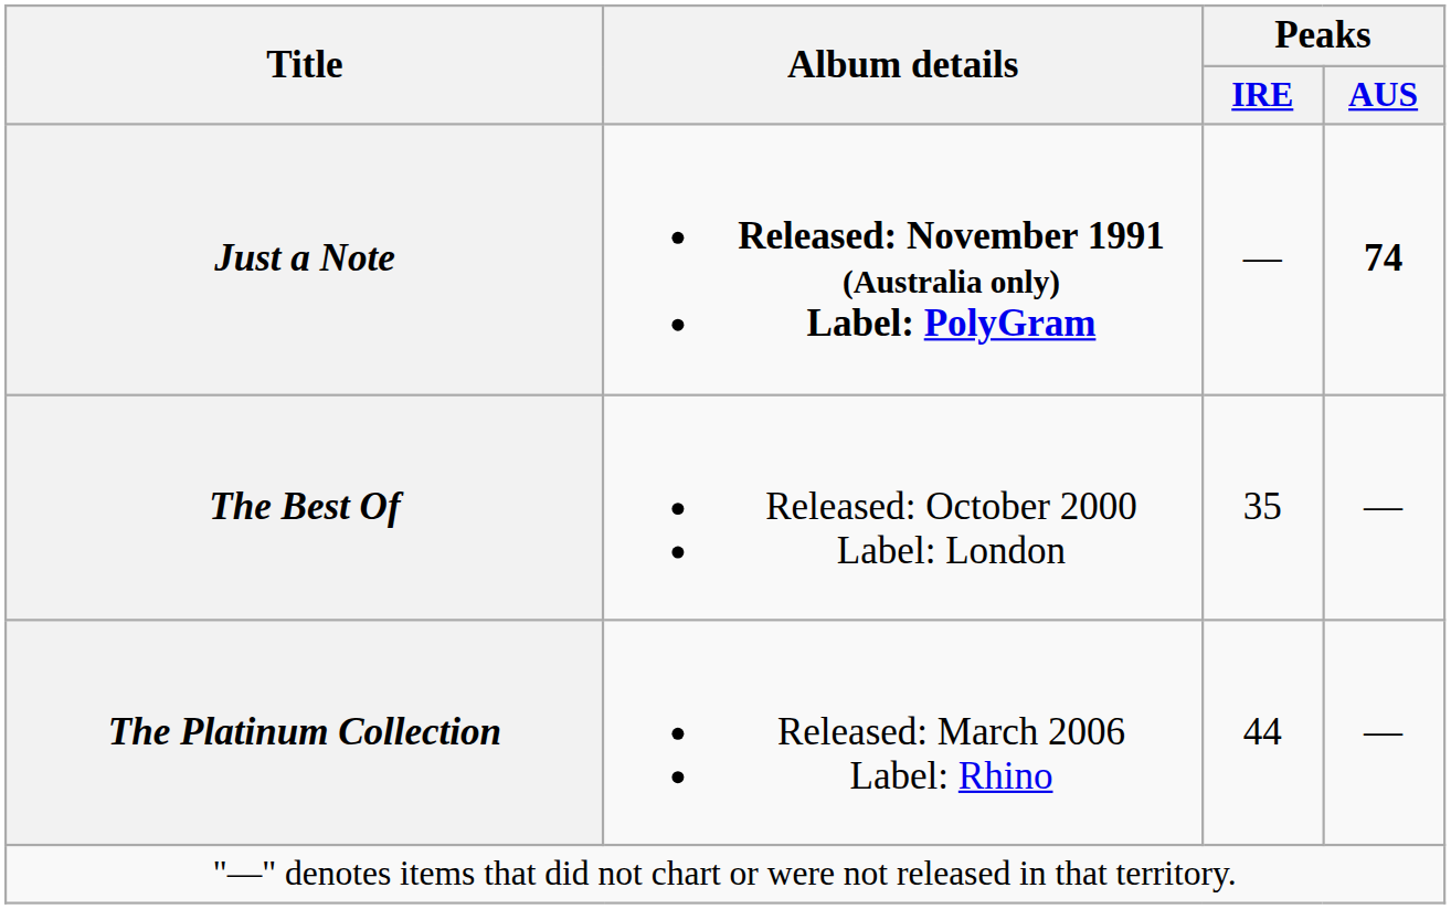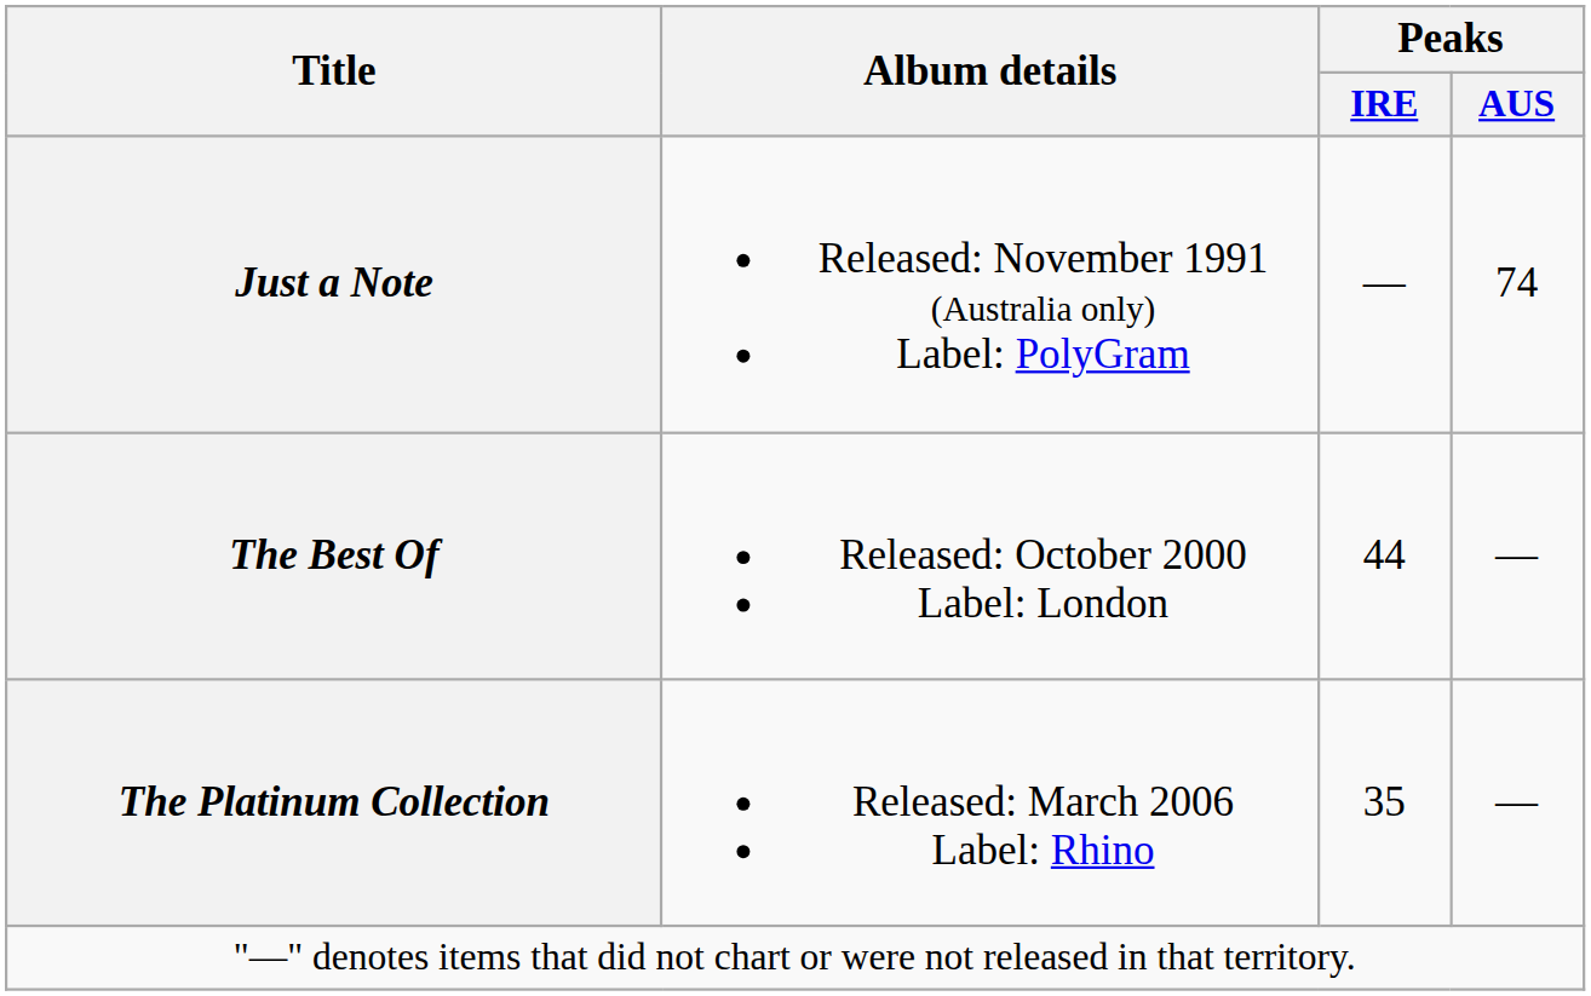Just a Note | Album details: bold -> normal
Just a Note | Peaks / AUS: bold -> normal
The Best Of | Peaks / IRE: 35 -> 44
The Platinum Collection | Peaks / IRE: 44 -> 35
